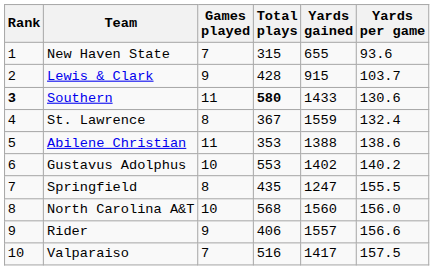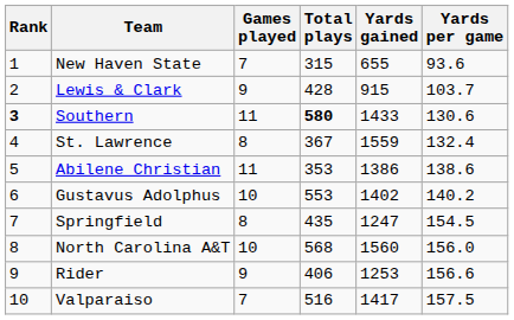Abilene Christian | Yards gained: 1388 -> 1386
Springfield | Yards per game: 155.5 -> 154.5
Rider | Yards gained: 1557 -> 1253
